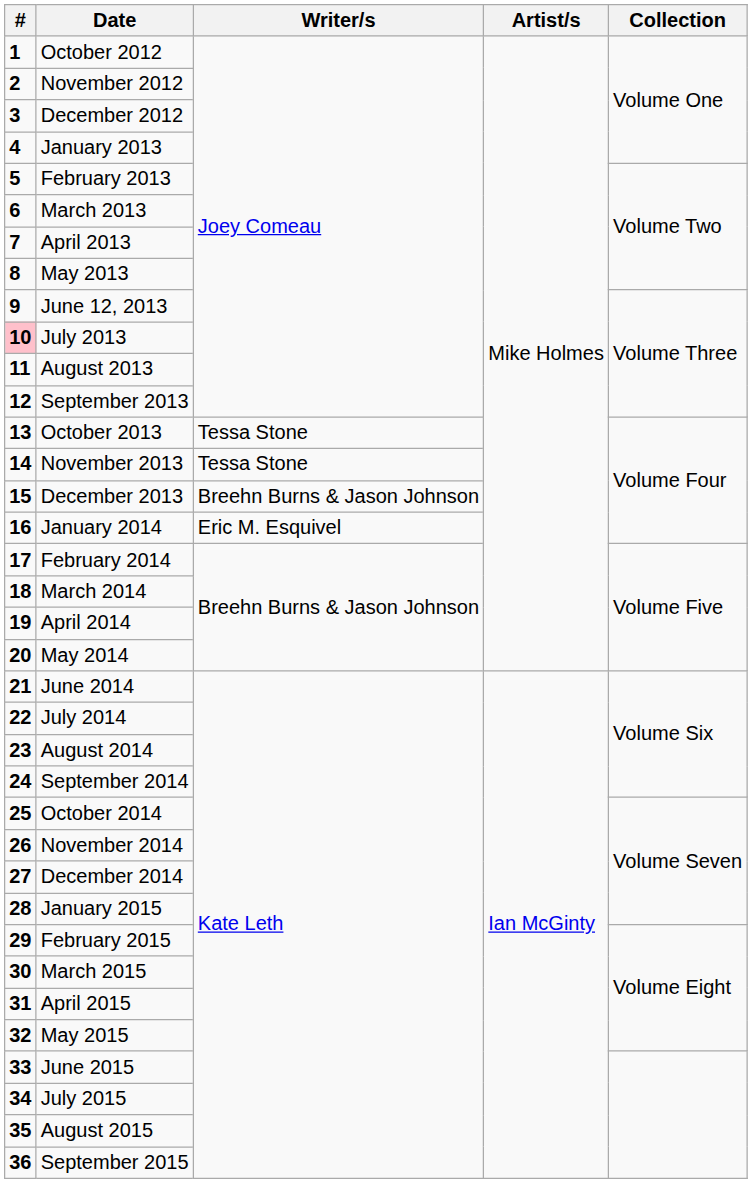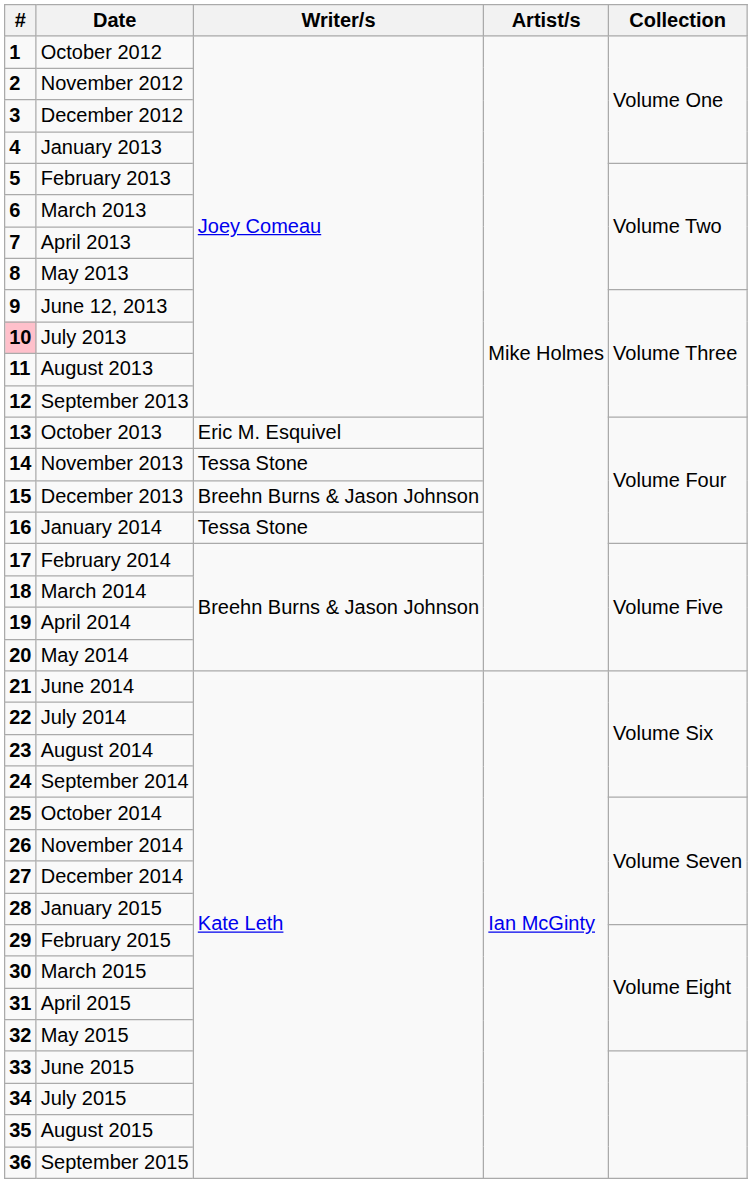October 2013 | Writer/s: Tessa Stone -> Eric M. Esquivel
January 2014 | Writer/s: Eric M. Esquivel -> Tessa Stone
